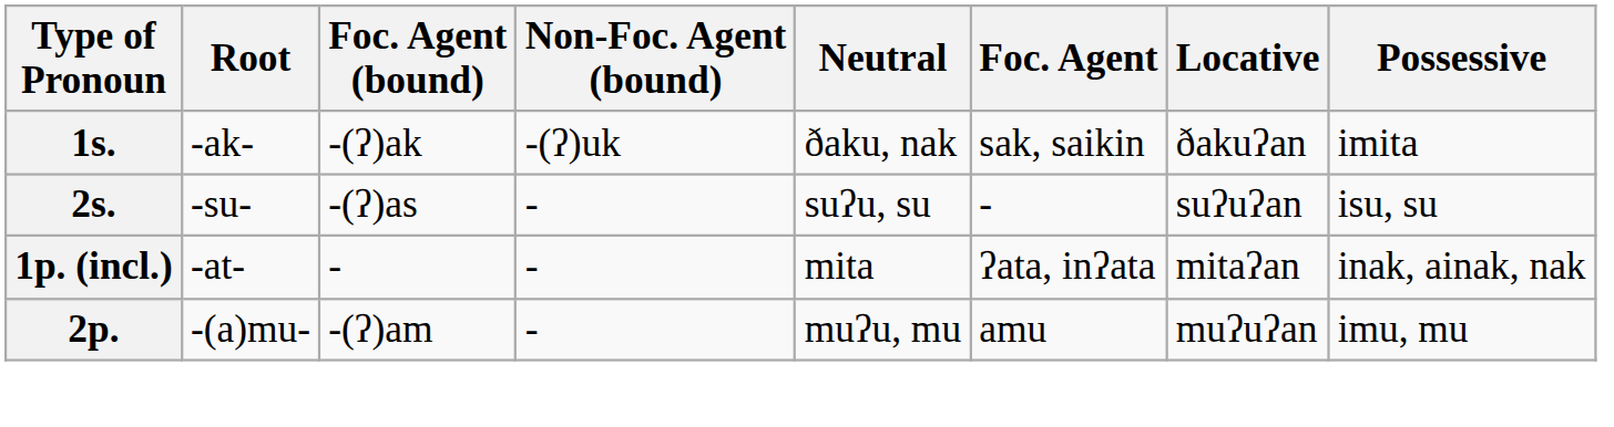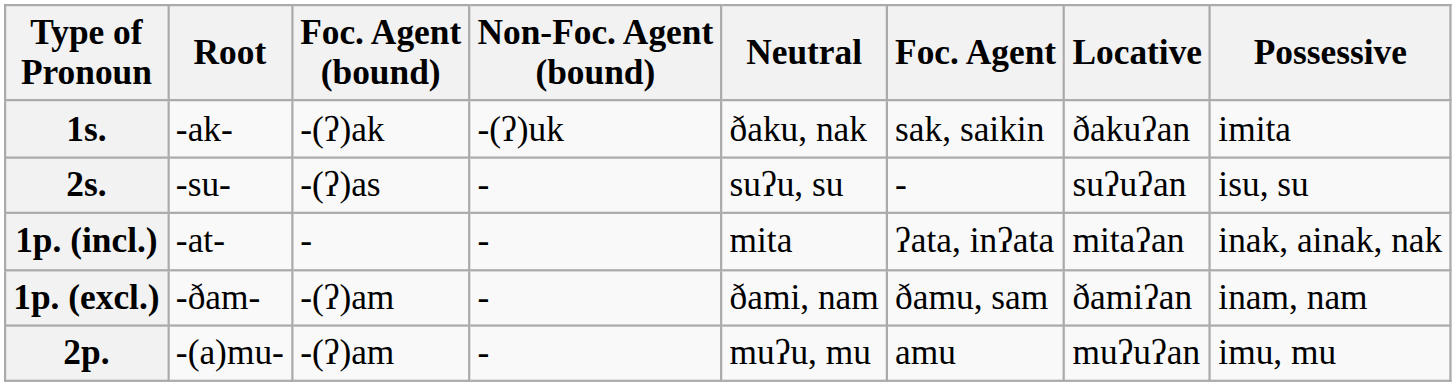+ row: 1p. (excl.) | -ðam- | -(ʔ)am | - | ðami, nam | ðamu, sam | ðamiʔan | inam, nam
